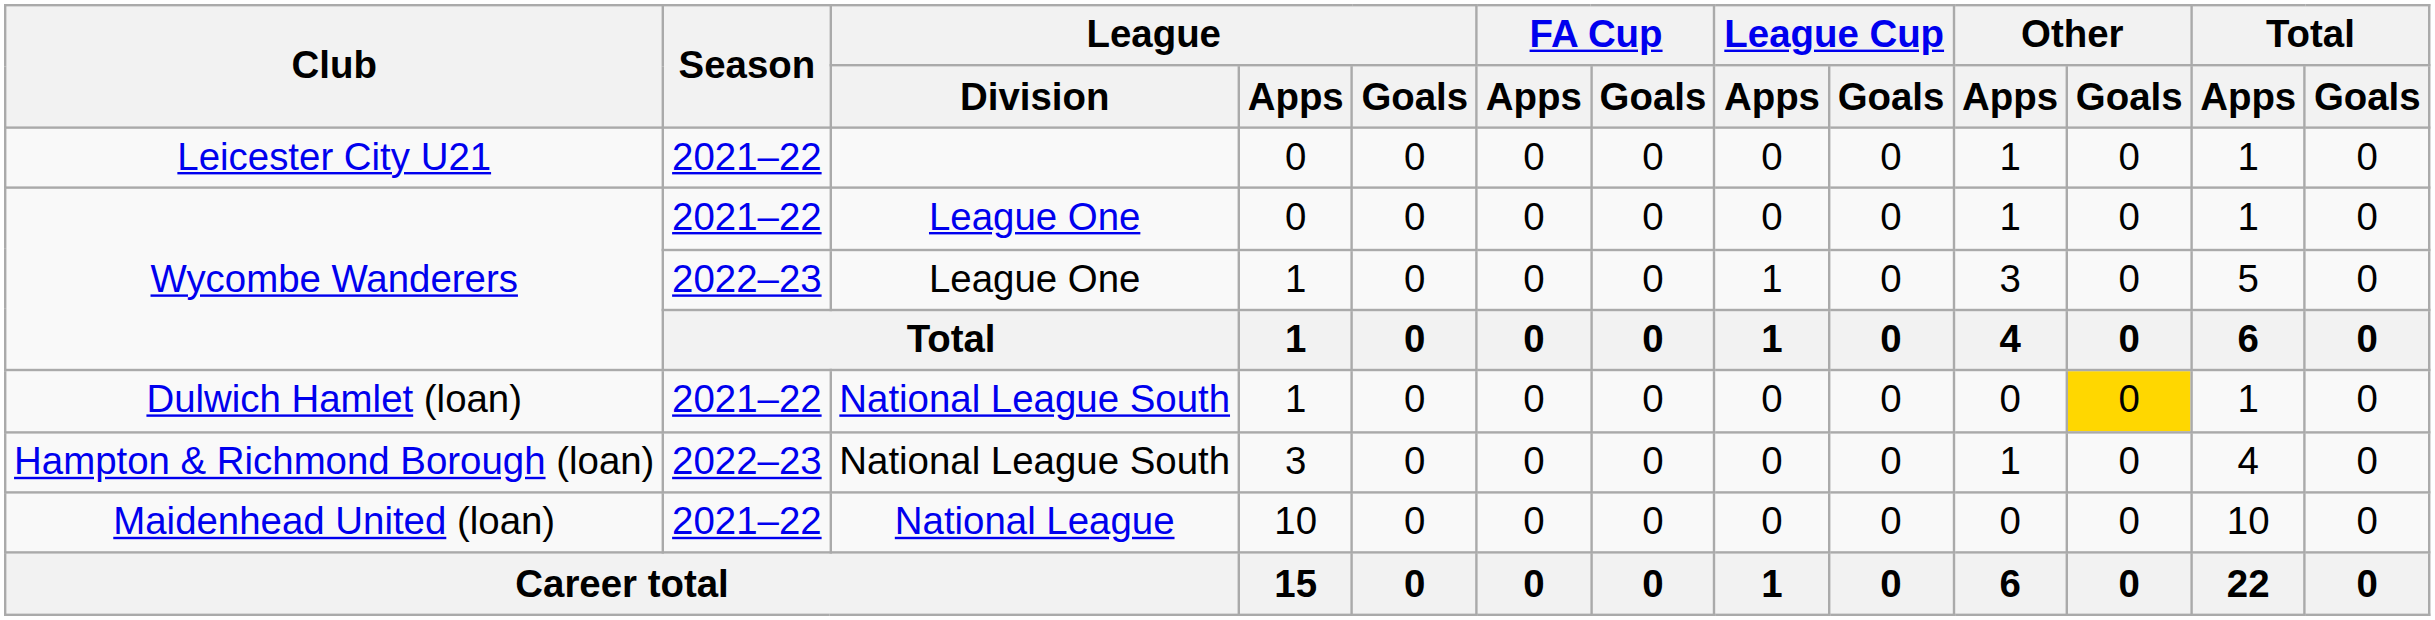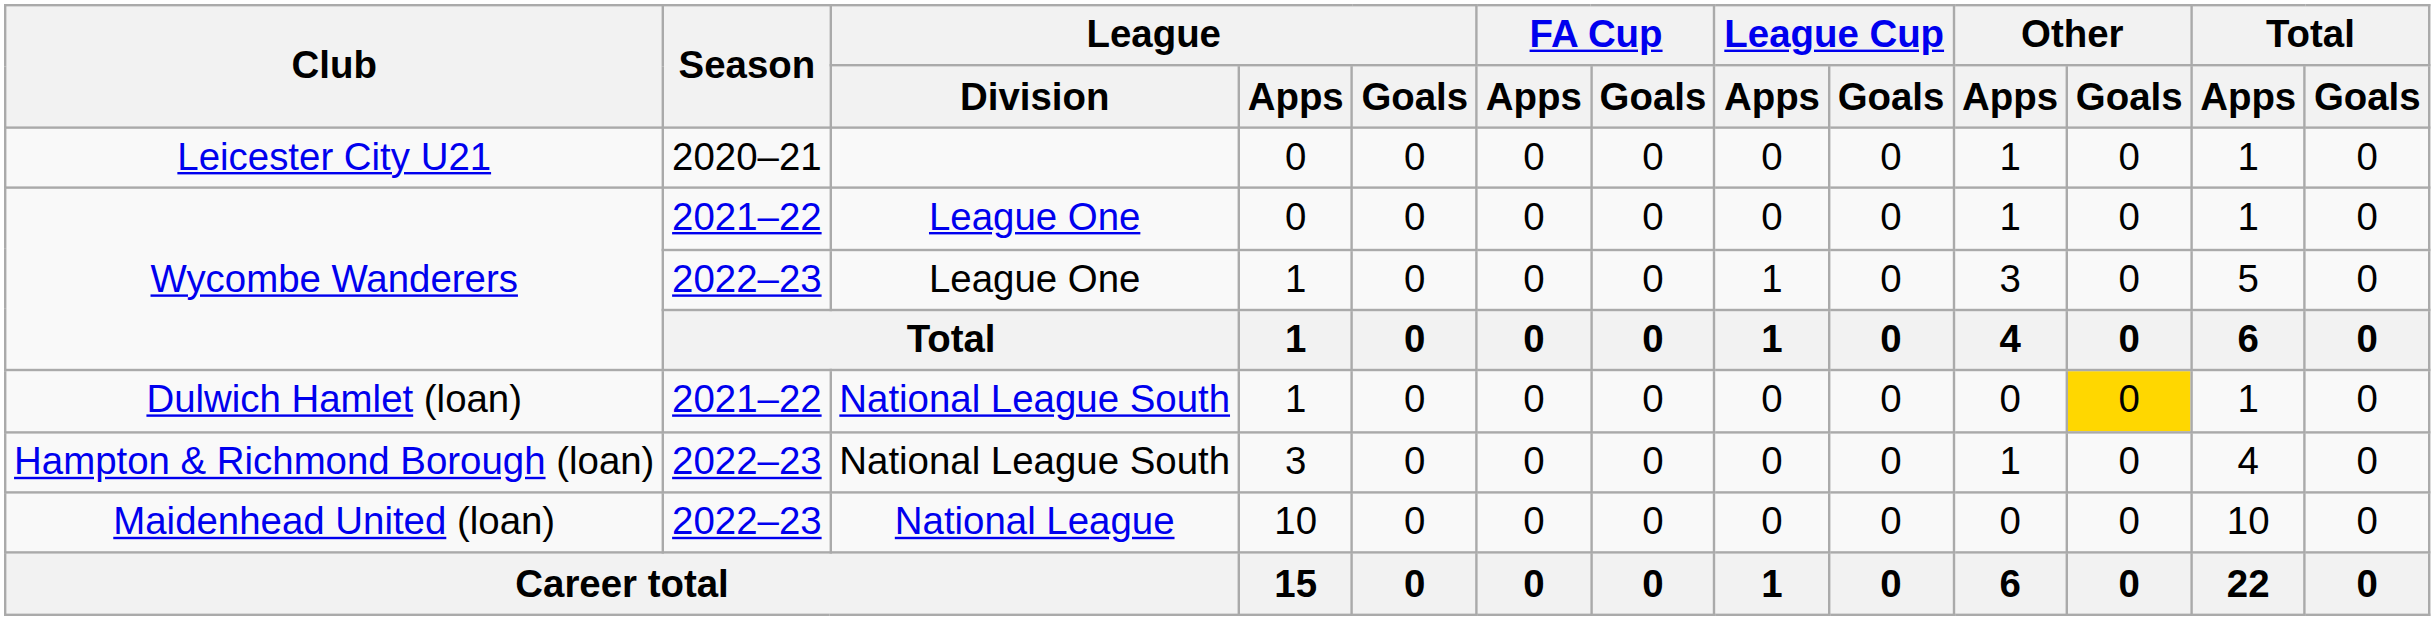Leicester City U21 | Season: 2021–22 -> 2020–21
Maidenhead United (loan) | Season: 2021–22 -> 2022–23
